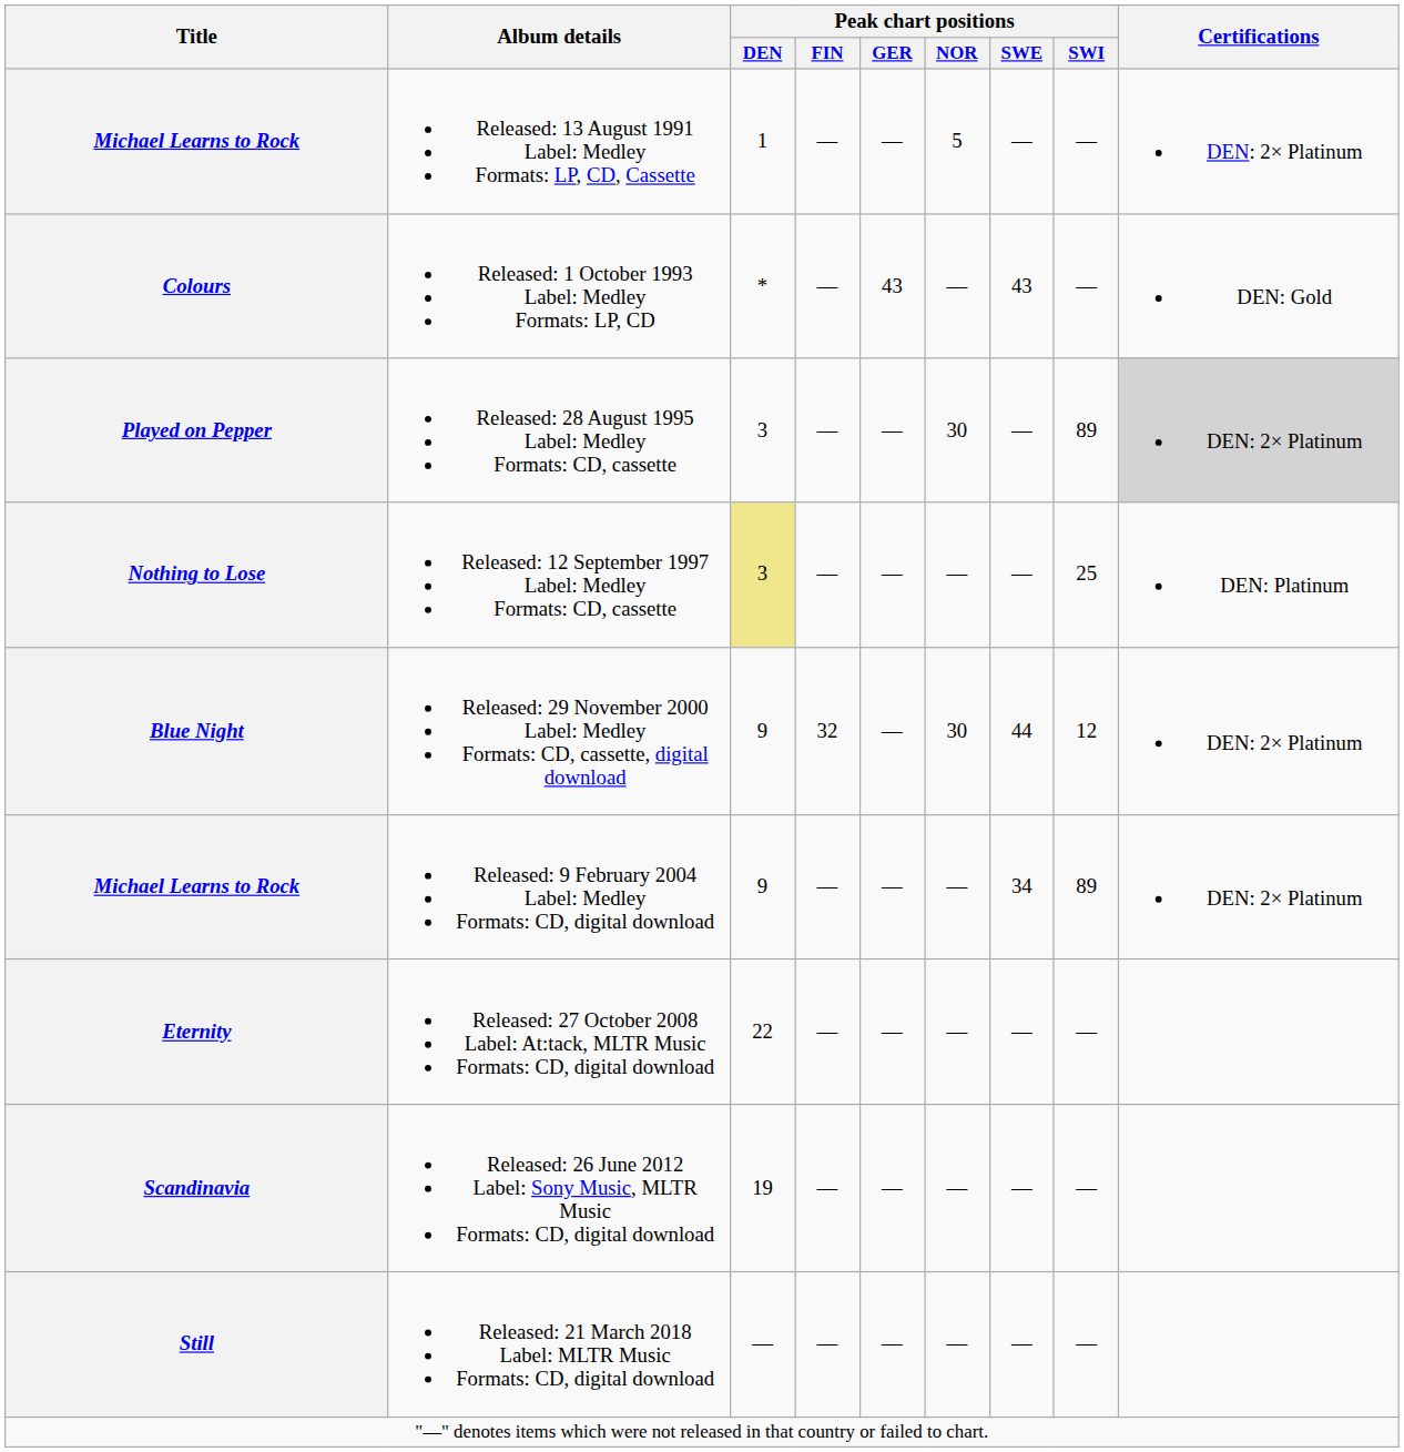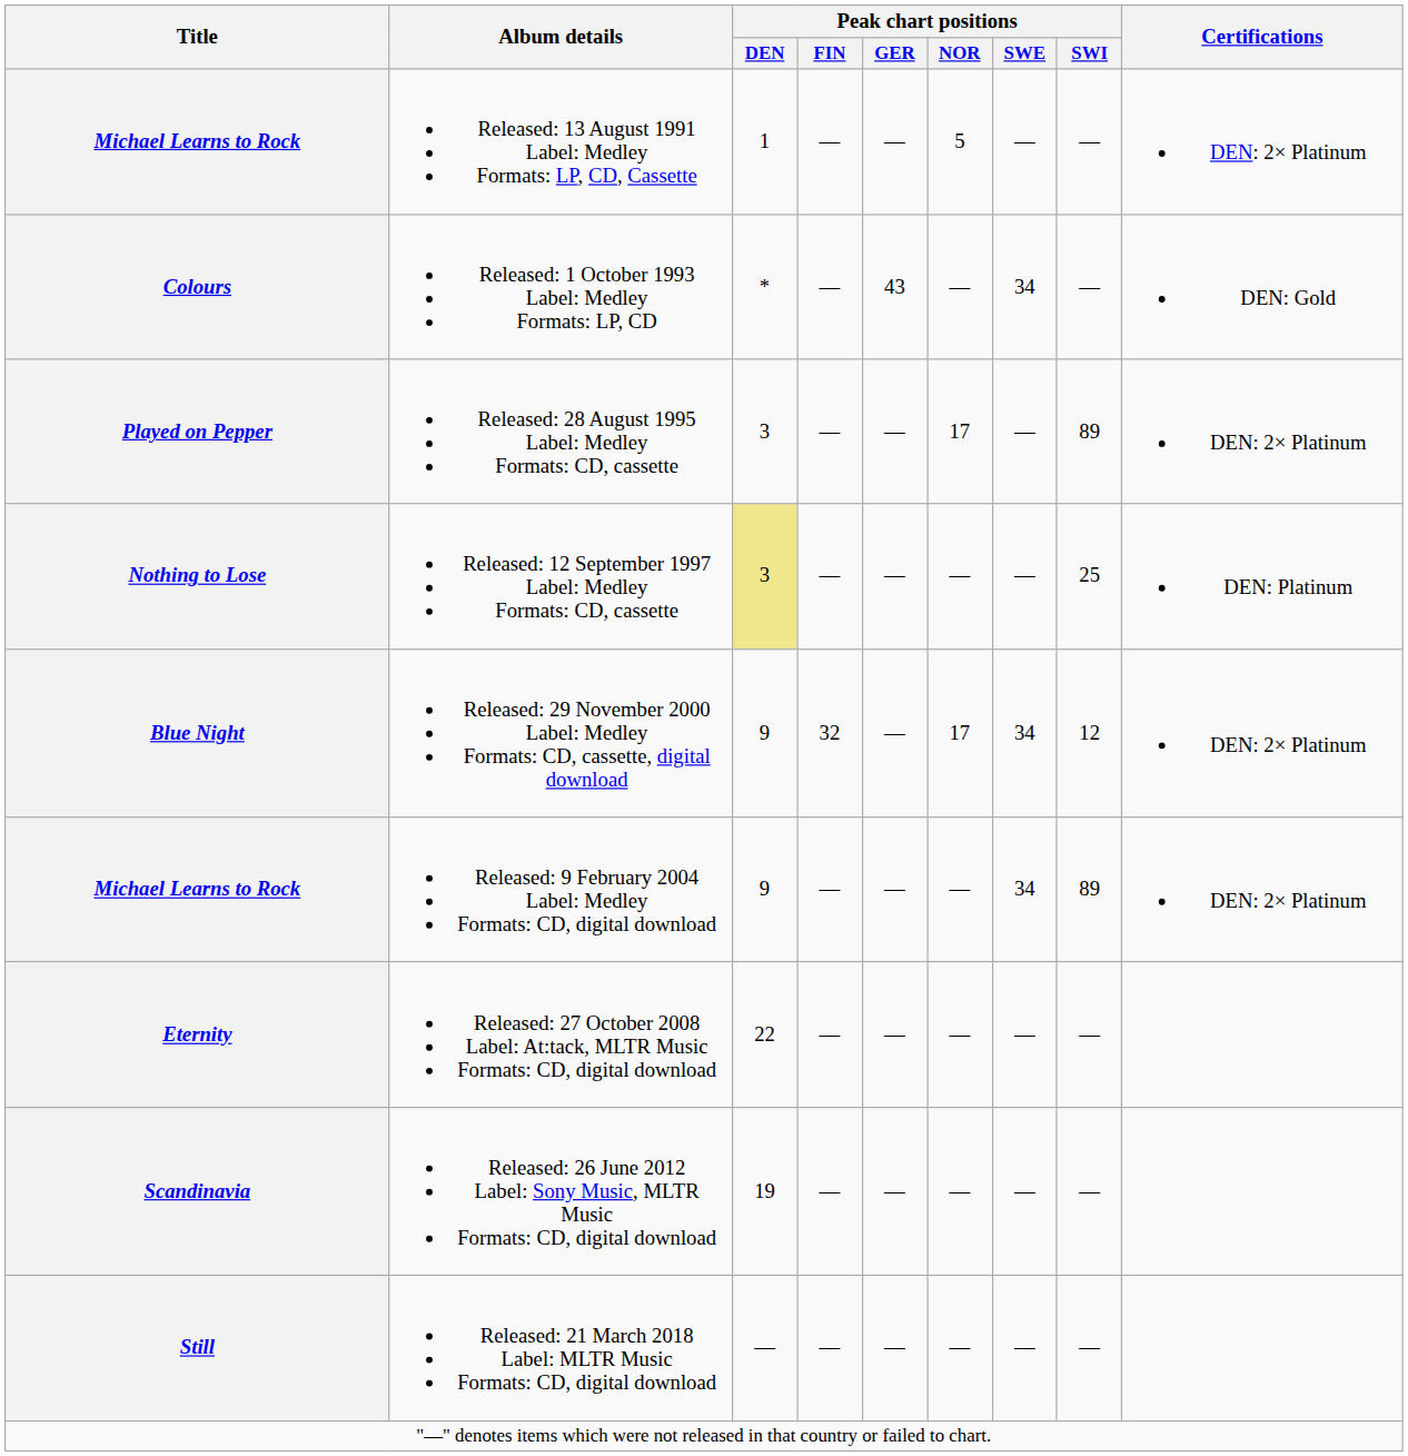Colours | Peak chart positions / SWE: 43 -> 34
Played on Pepper | Peak chart positions / NOR: 30 -> 17
Played on Pepper | Certifications: lightgrey background -> no background
Blue Night | Peak chart positions / NOR: 30 -> 17
Blue Night | Peak chart positions / SWE: 44 -> 34
